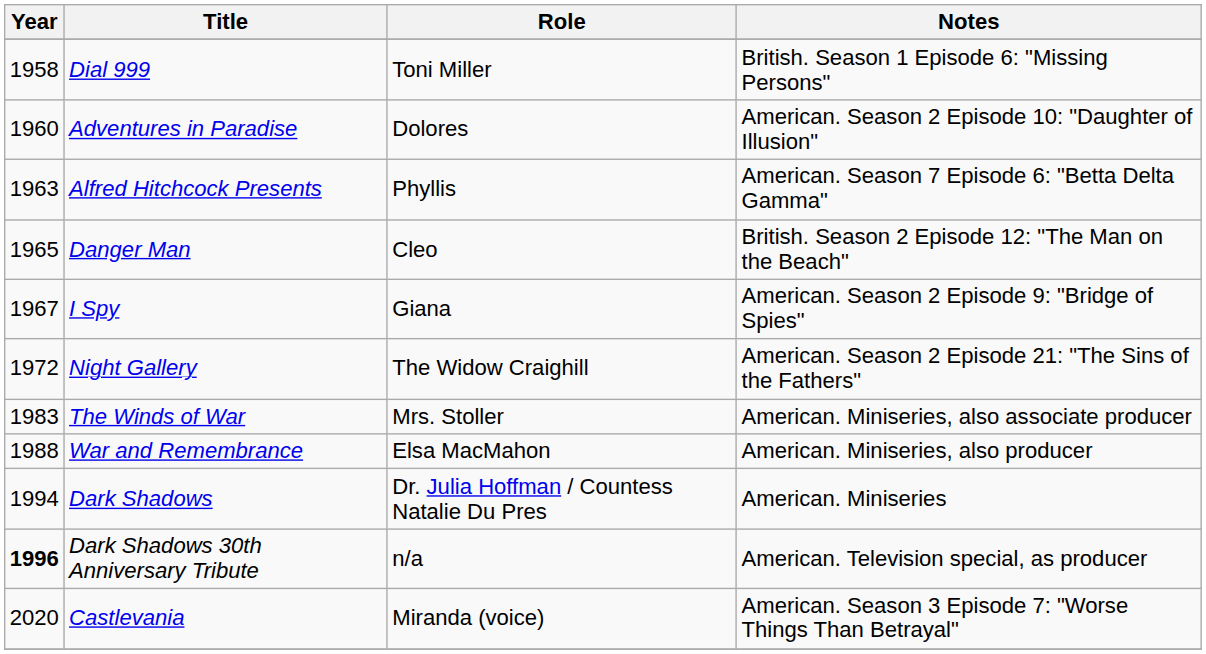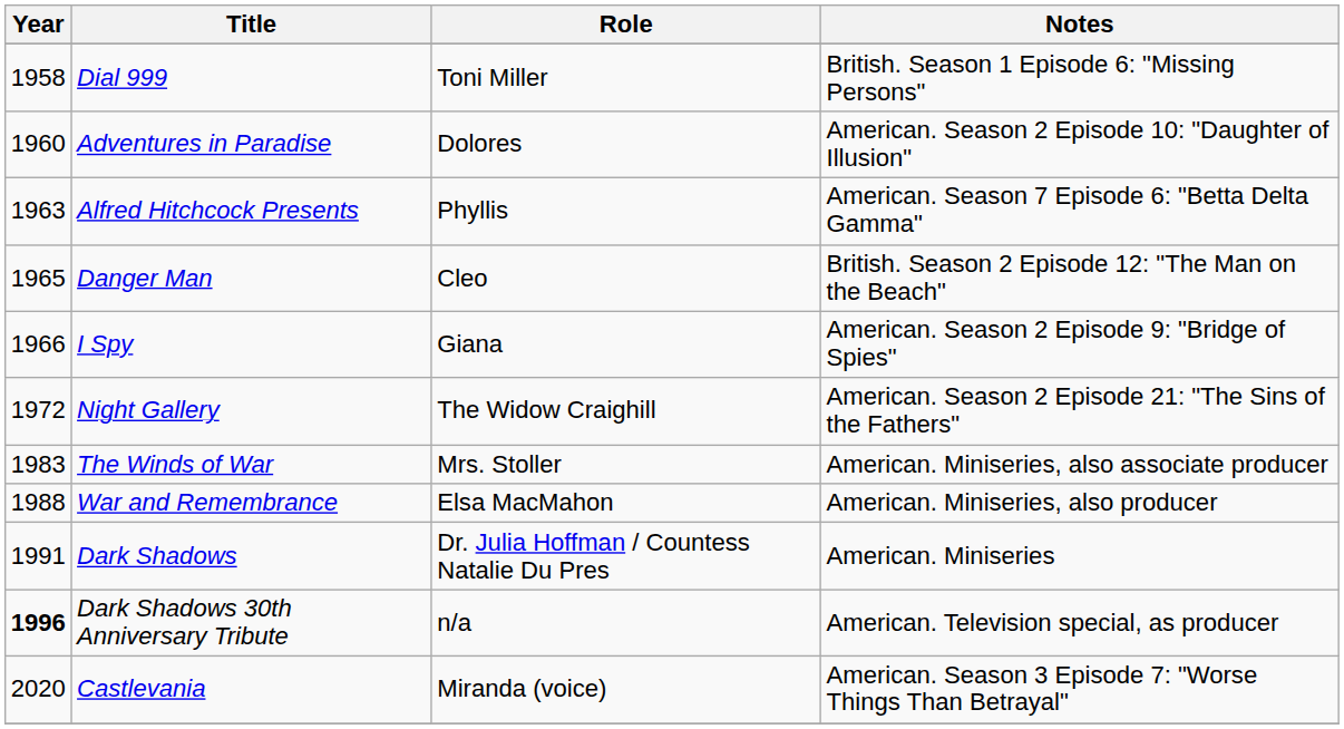I Spy | Year: 1967 -> 1966
Dark Shadows | Year: 1994 -> 1991
